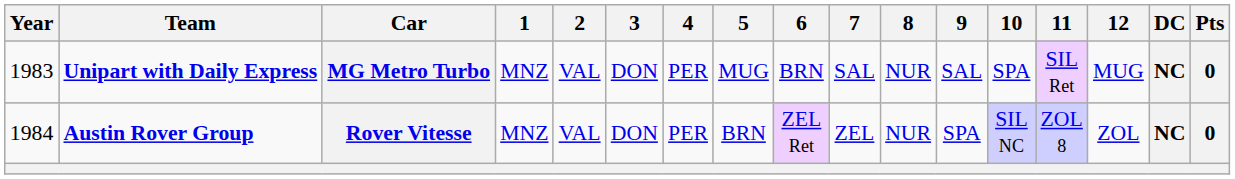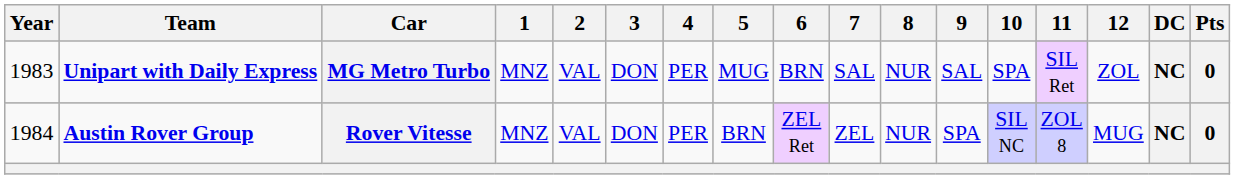MG Metro Turbo | 12: MUG -> ZOL
Rover Vitesse | 12: ZOL -> MUG
